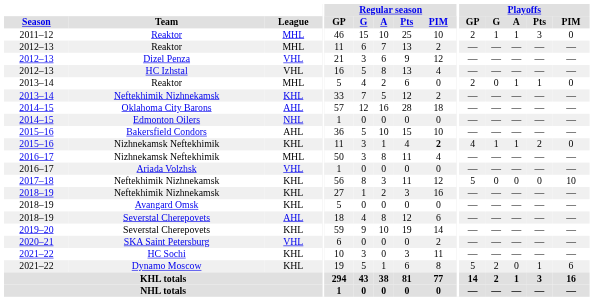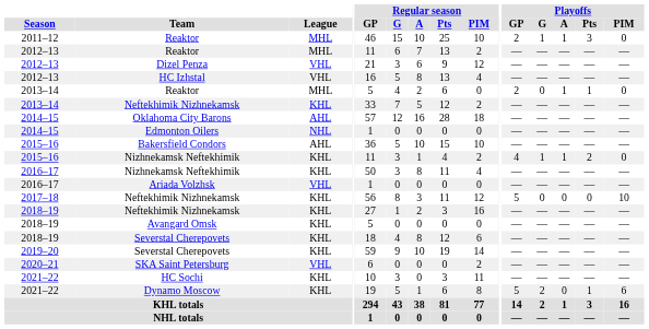2015–16 / Nizhnekamsk Neftekhimik | Regular season / PIM: bold -> normal
2016–17 / Nizhnekamsk Neftekhimik | League: MHL -> KHL
2018–19 / Severstal Cherepovets | League: AHL -> KHL
